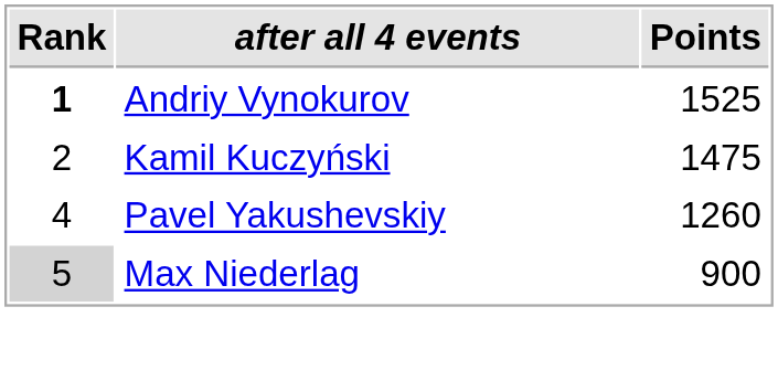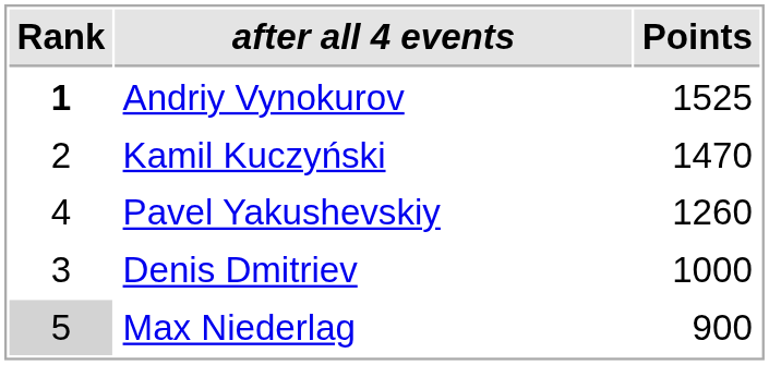Kamil Kuczyński | Points: 1475 -> 1470
+ row: 3 | Denis Dmitriev | 1000
